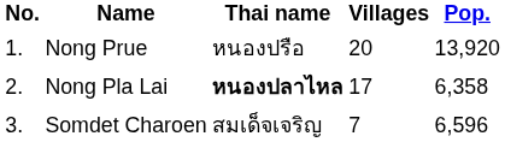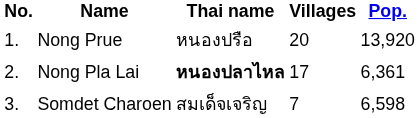Nong Pla Lai | Pop.: 6,358 -> 6,361
Somdet Charoen | Pop.: 6,596 -> 6,598
